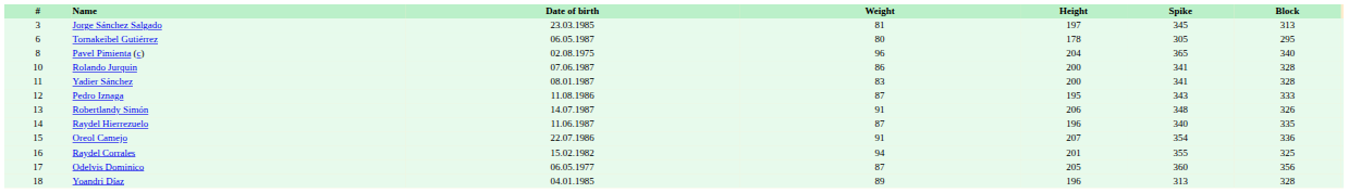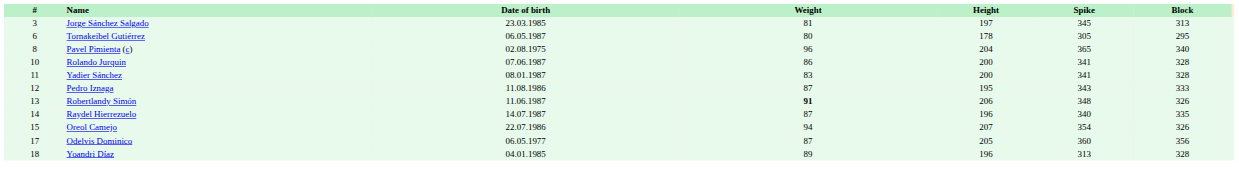Robertlandy Simón | Date of birth: 14.07.1987 -> 11.06.1987
Robertlandy Simón | Weight: normal -> bold
Raydel Hierrezuelo | Date of birth: 11.06.1987 -> 14.07.1987
Oreol Camejo | Weight: 91 -> 94
Oreol Camejo | Block: 336 -> 326
- row: 16 | Raydel Corrales | 15.02.1982 | 94 | 201 | 355 | 325
